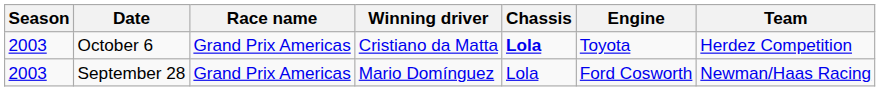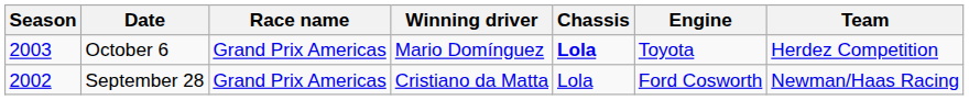October 6 | Winning driver: Cristiano da Matta -> Mario Domínguez
September 28 | Season: 2003 -> 2002
September 28 | Winning driver: Mario Domínguez -> Cristiano da Matta
